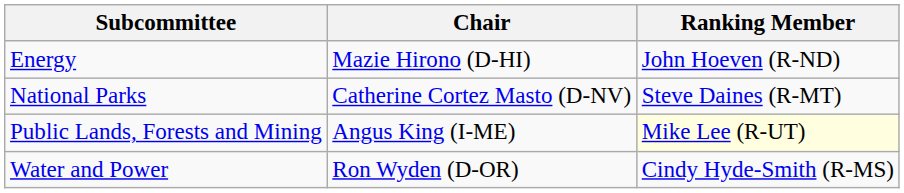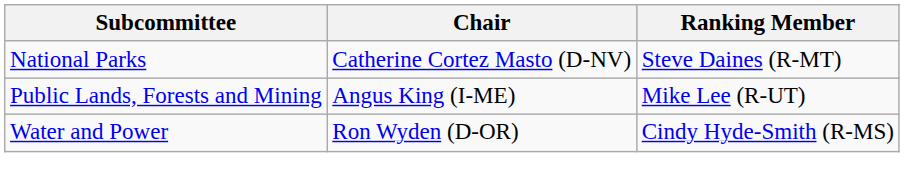- row: Energy | Mazie Hirono (D-HI) | John Hoeven (R-ND)
Public Lands, Forests and Mining | Ranking Member: lightyellow background -> no background
